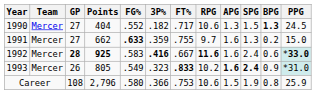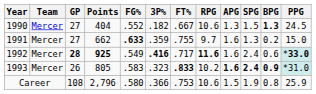1990 | FT%: .717 -> .667
1992 | FG%: .583 -> .549
1992 | FT%: .667 -> .717
1993 | FG%: .549 -> .583
1993 | BPG: normal -> bold
